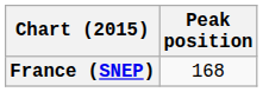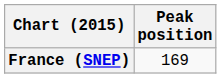France (SNEP) | Peak position: 168 -> 169
